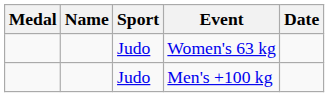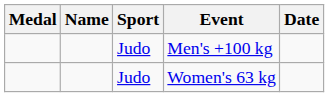rows swapped: Women's 63 kg <-> Men's +100 kg
